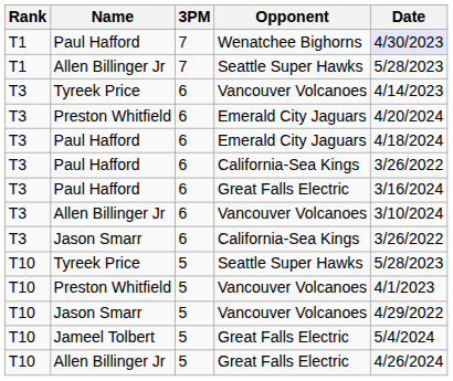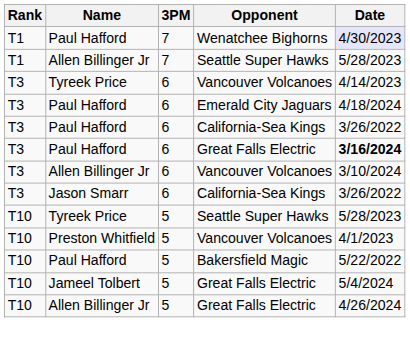- row: T3 | Preston Whitfield | 6 | Emerald City Jaguars | 4/20/2024
Paul Hafford / Great Falls Electric | Date: normal -> bold
+ row: T10 | Paul Hafford | 5 | Bakersfield Magic | 5/22/2022
- row: T10 | Jason Smarr | 5 | Vancouver Volcanoes | 4/29/2022
